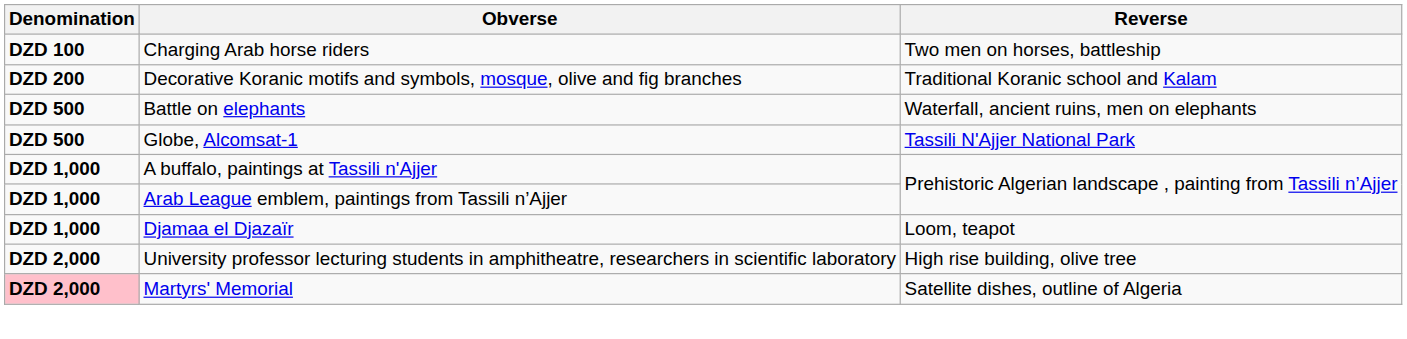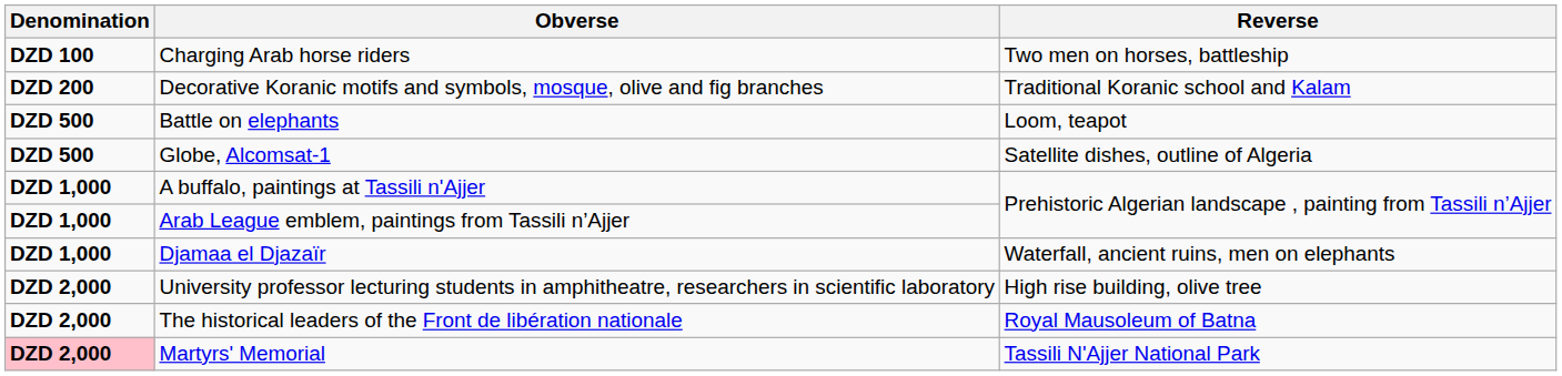Battle on elephants | Reverse: Waterfall, ancient ruins, men on elephants -> Loom, teapot
Globe, Alcomsat-1 | Reverse: Tassili N'Ajjer National Park -> Satellite dishes, outline of Algeria
Djamaa el Djazaïr | Reverse: Loom, teapot -> Waterfall, ancient ruins, men on elephants
+ row: DZD 2,000 | The historical leaders of the Front de libération nationale | Royal Mausoleum of Batna
Martyrs' Memorial | Reverse: Satellite dishes, outline of Algeria -> Tassili N'Ajjer National Park
